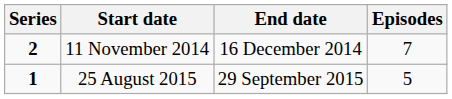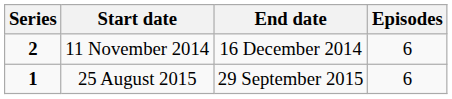11 November 2014 | Episodes: 7 -> 6
25 August 2015 | Episodes: 5 -> 6
